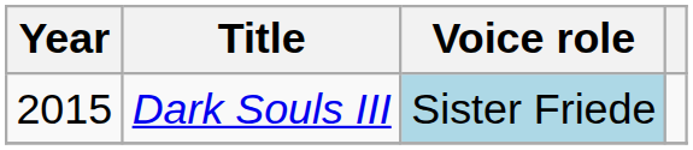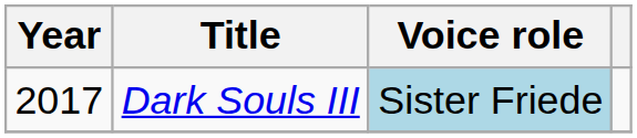Dark Souls III | Year: 2015 -> 2017
